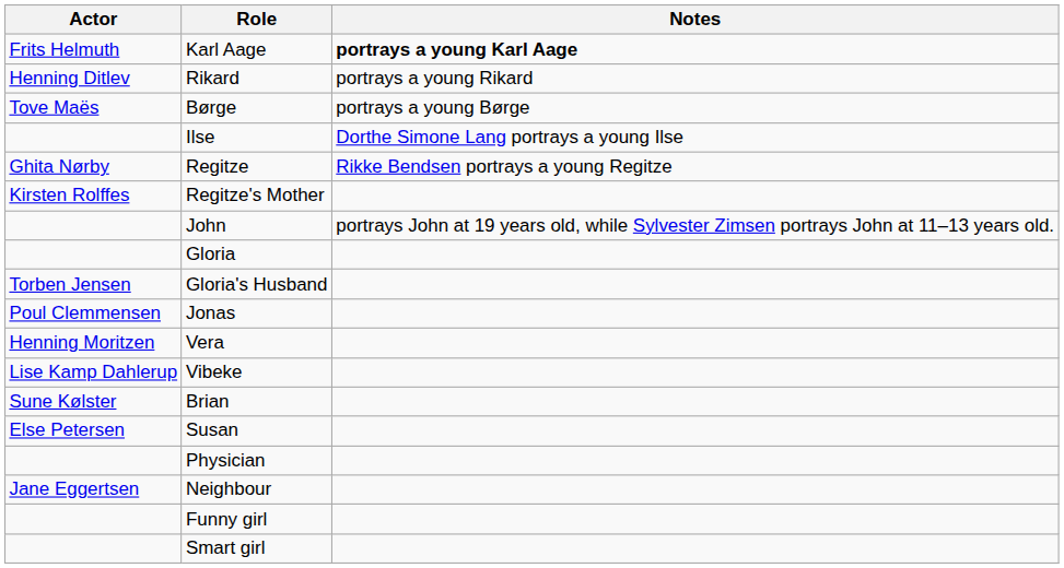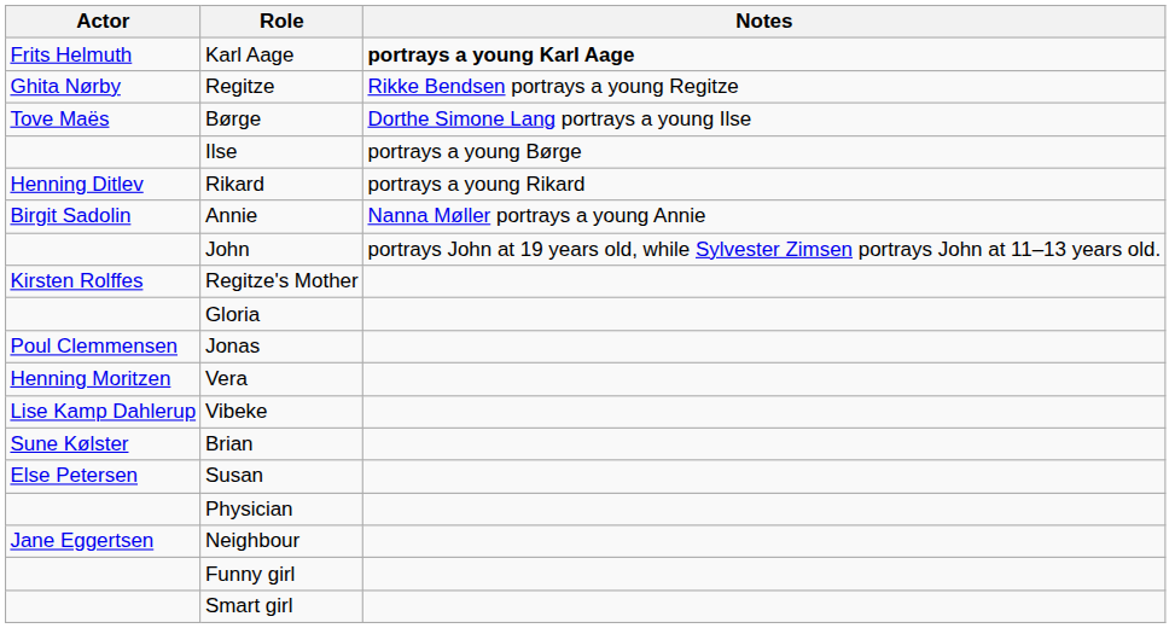rows swapped: Regitze <-> Rikard
Børge | Notes: portrays a young Børge -> Dorthe Simone Lang portrays a young Ilse
Ilse | Notes: Dorthe Simone Lang portrays a young Ilse -> portrays a young Børge
+ row: Birgit Sadolin | Annie | Nanna Møller portrays a young Annie
rows swapped: John <-> Regitze's Mother
- row: Torben Jensen | Gloria's Husband
